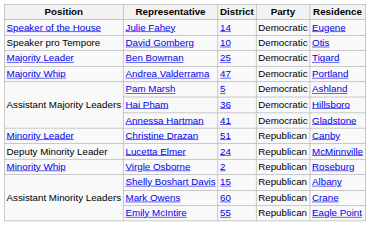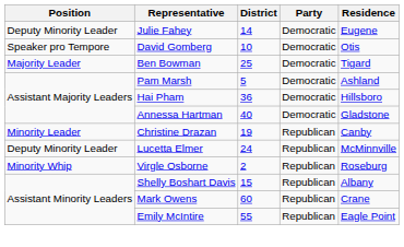Julie Fahey | Position: Speaker of the House -> Deputy Minority Leader
- row: Majority Whip | Andrea Valderrama | 47 | Democratic | Portland
Annessa Hartman | District: 41 -> 40
Christine Drazan | District: 51 -> 19
